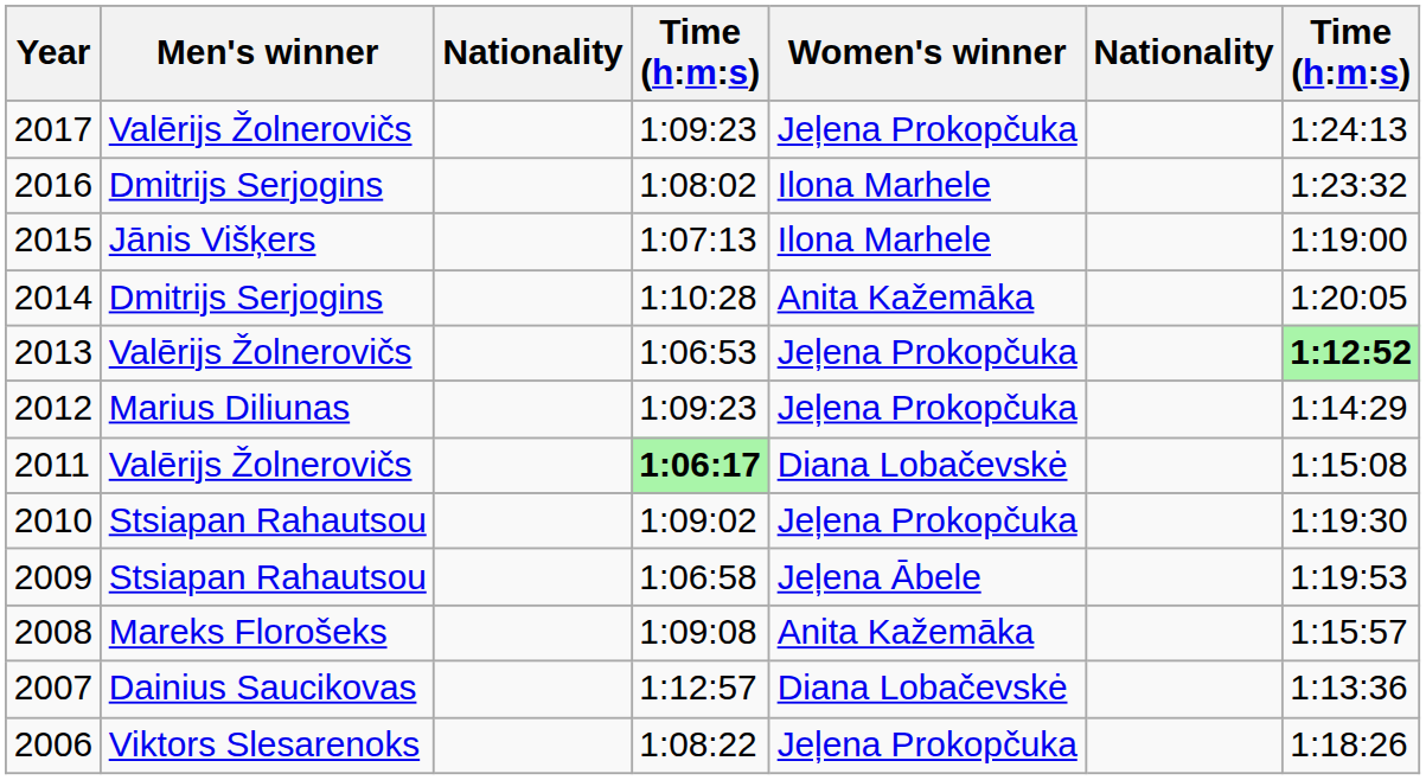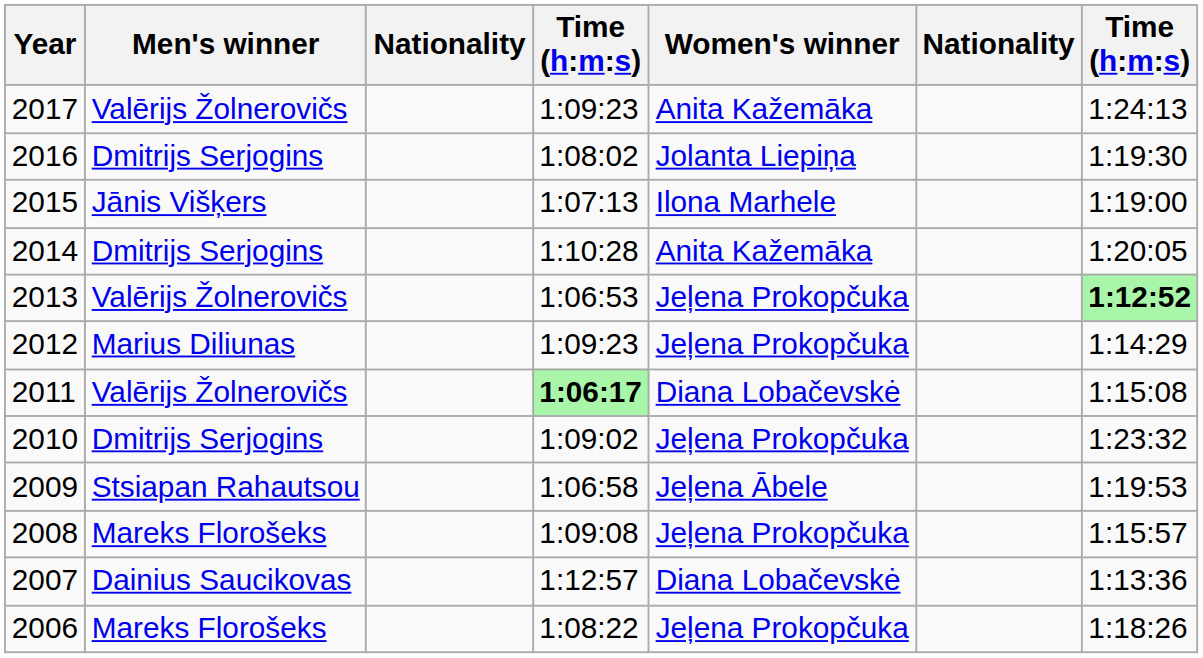2017 | Women's winner: Jeļena Prokopčuka -> Anita Kažemāka
2016 | Women's winner: Ilona Marhele -> Jolanta Liepiņa
2016 | column 7: 1:23:32 -> 1:19:30
2010 | Men's winner: Stsiapan Rahautsou -> Dmitrijs Serjogins
2010 | column 7: 1:19:30 -> 1:23:32
2008 | Women's winner: Anita Kažemāka -> Jeļena Prokopčuka
2006 | Men's winner: Viktors Slesarenoks -> Mareks Florošeks
